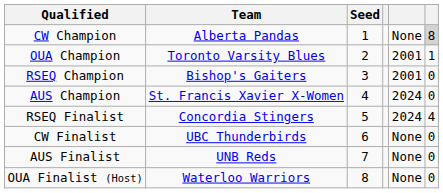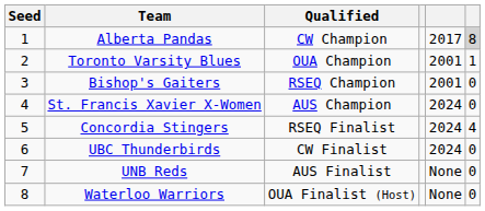columns swapped: Seed <-> Qualified
Alberta Pandas | column 5: None -> 2017
UBC Thunderbirds | column 5: None -> 2024
